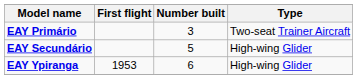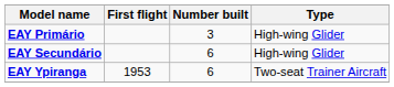EAY Primário | Type: Two-seat Trainer Aircraft -> High-wing Glider
EAY Secundário | Number built: 5 -> 6
EAY Ypiranga | Type: High-wing Glider -> Two-seat Trainer Aircraft
